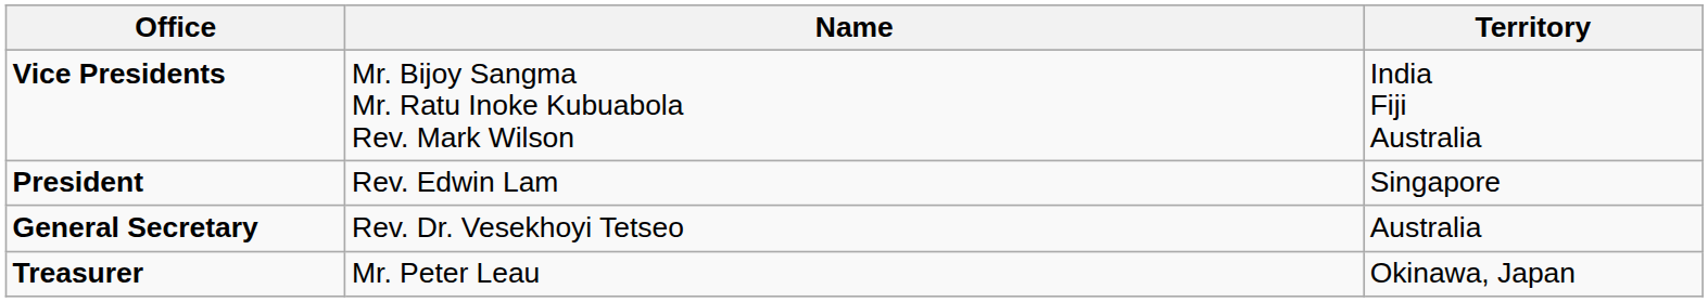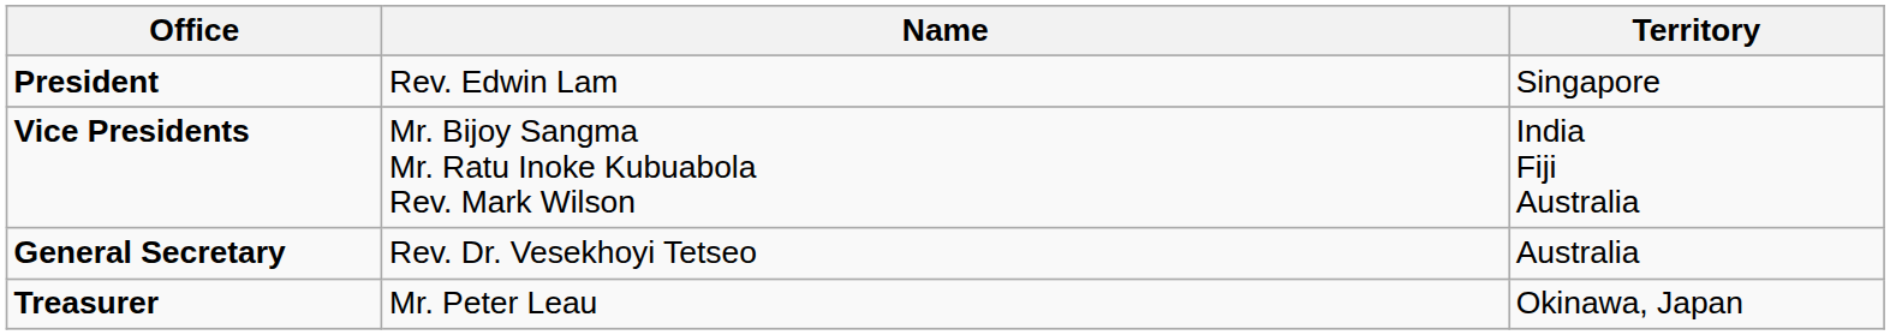rows swapped: President <-> Vice Presidents
